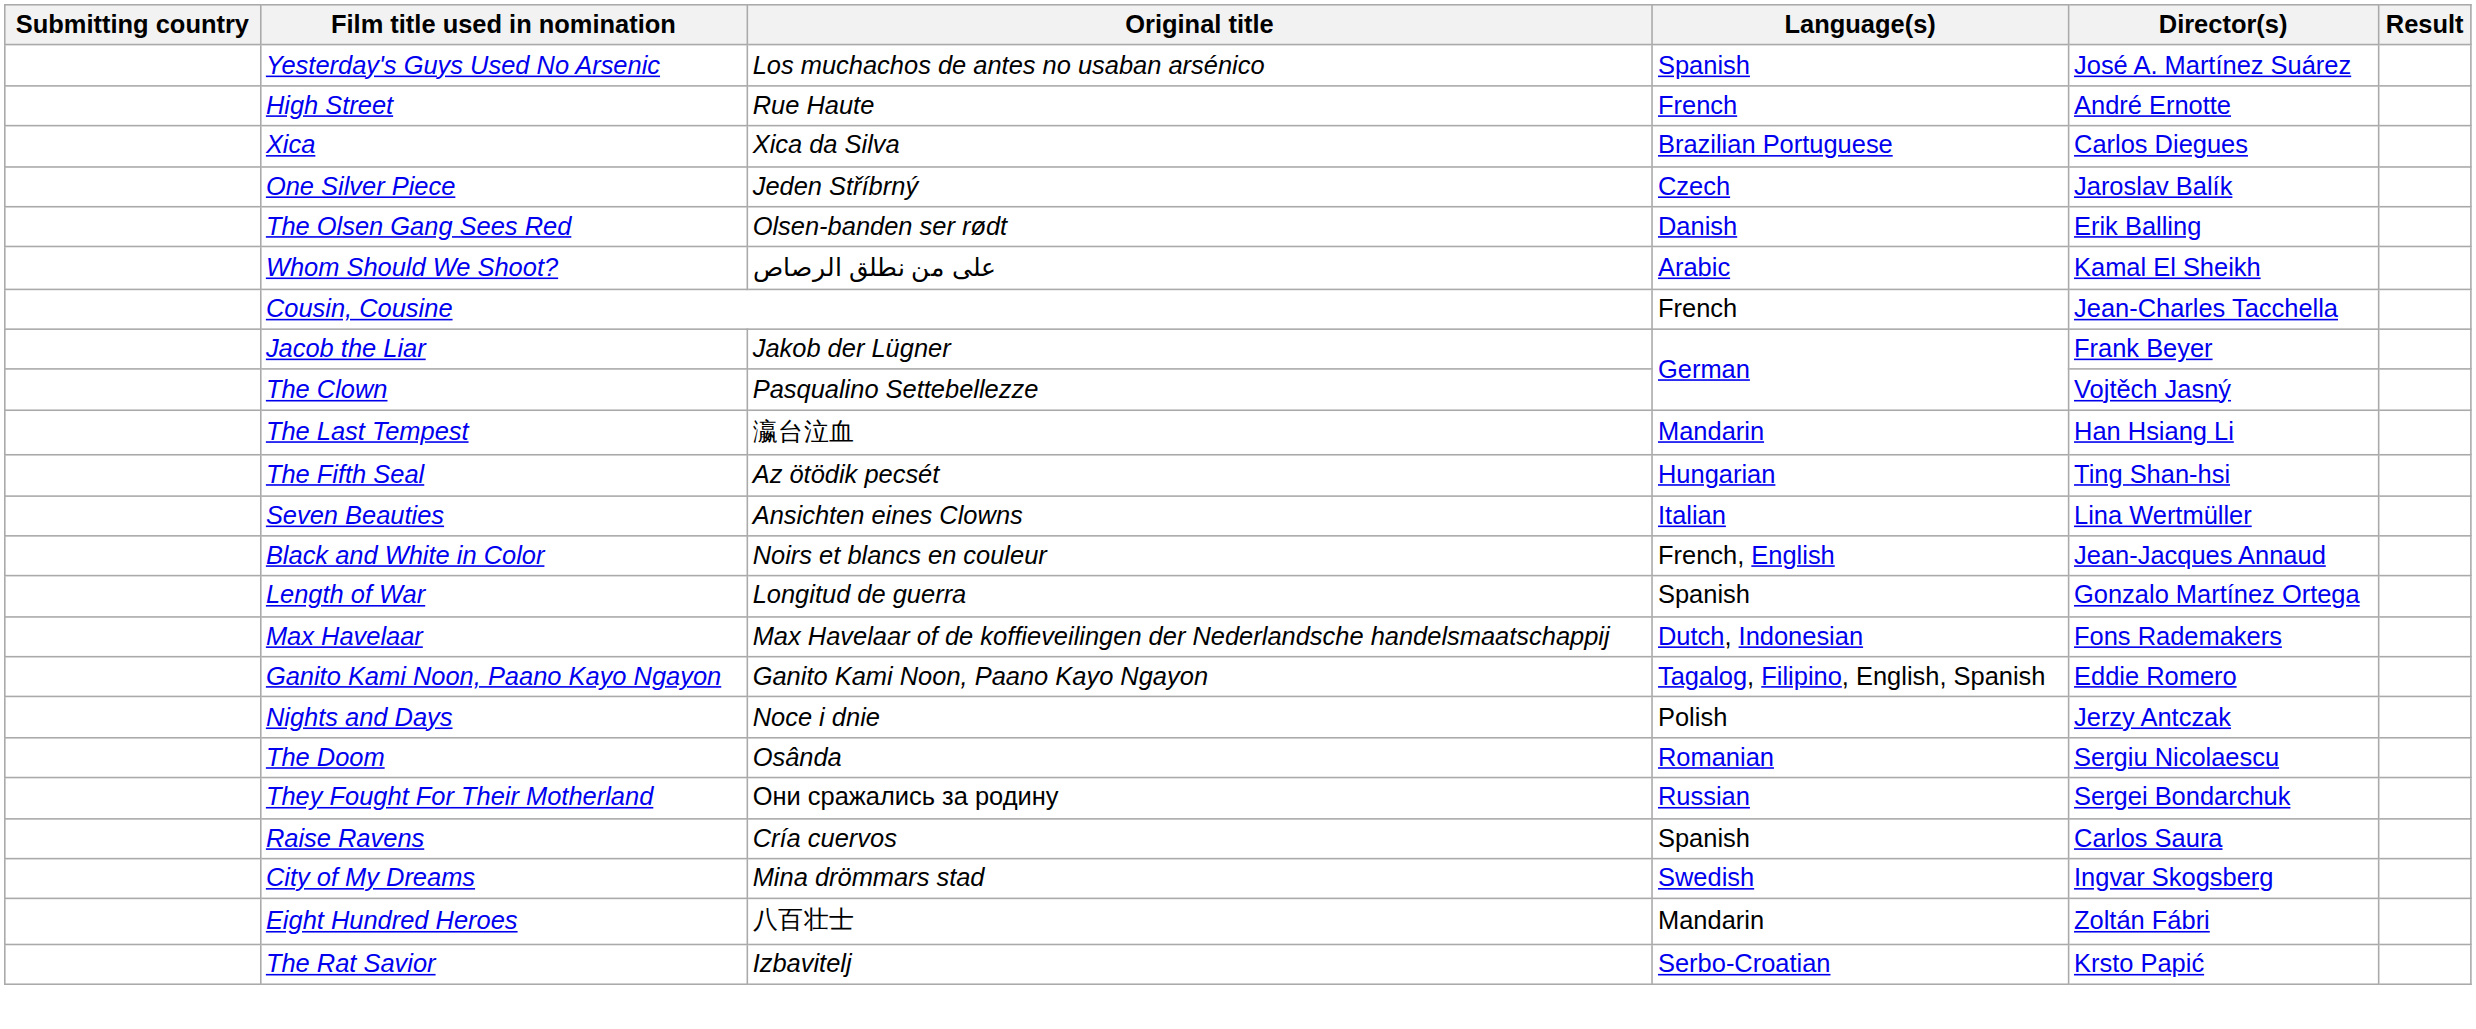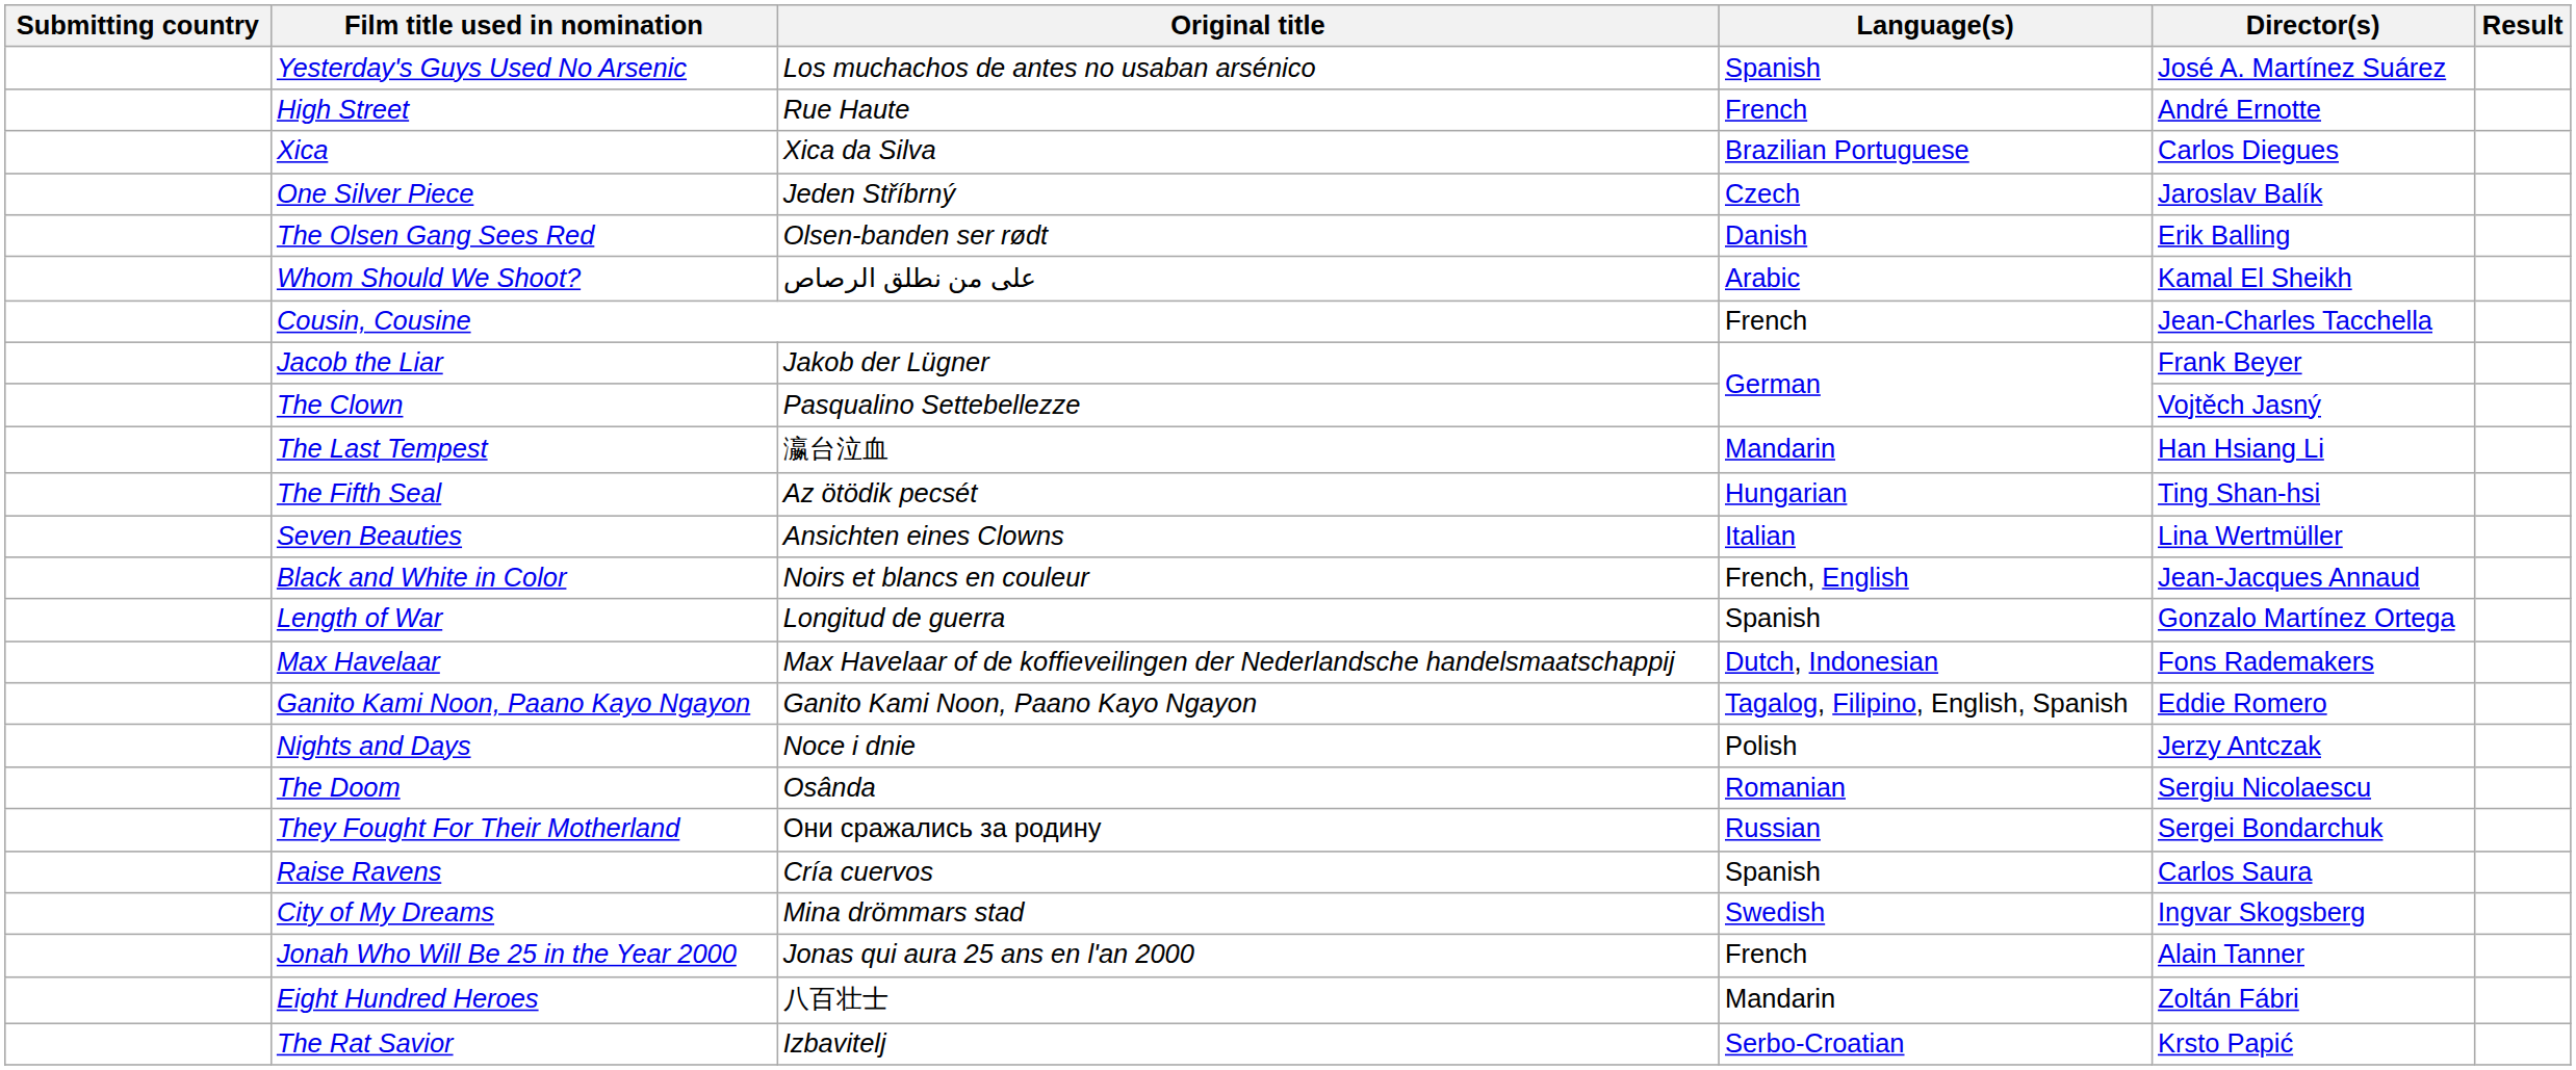+ row: Jonah Who Will Be 25 in the Year 2000 | Jonas qui aura 25 ans en l'an 2000 | French | Alain Tanner
